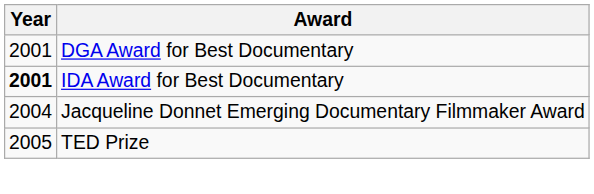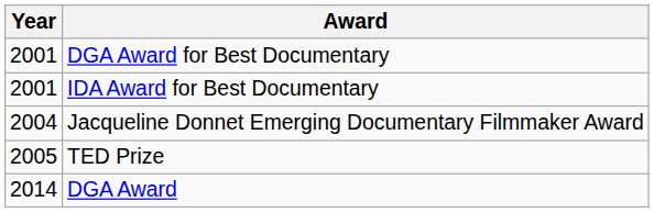IDA Award for Best Documentary | Year: bold -> normal
+ row: 2014 | DGA Award
